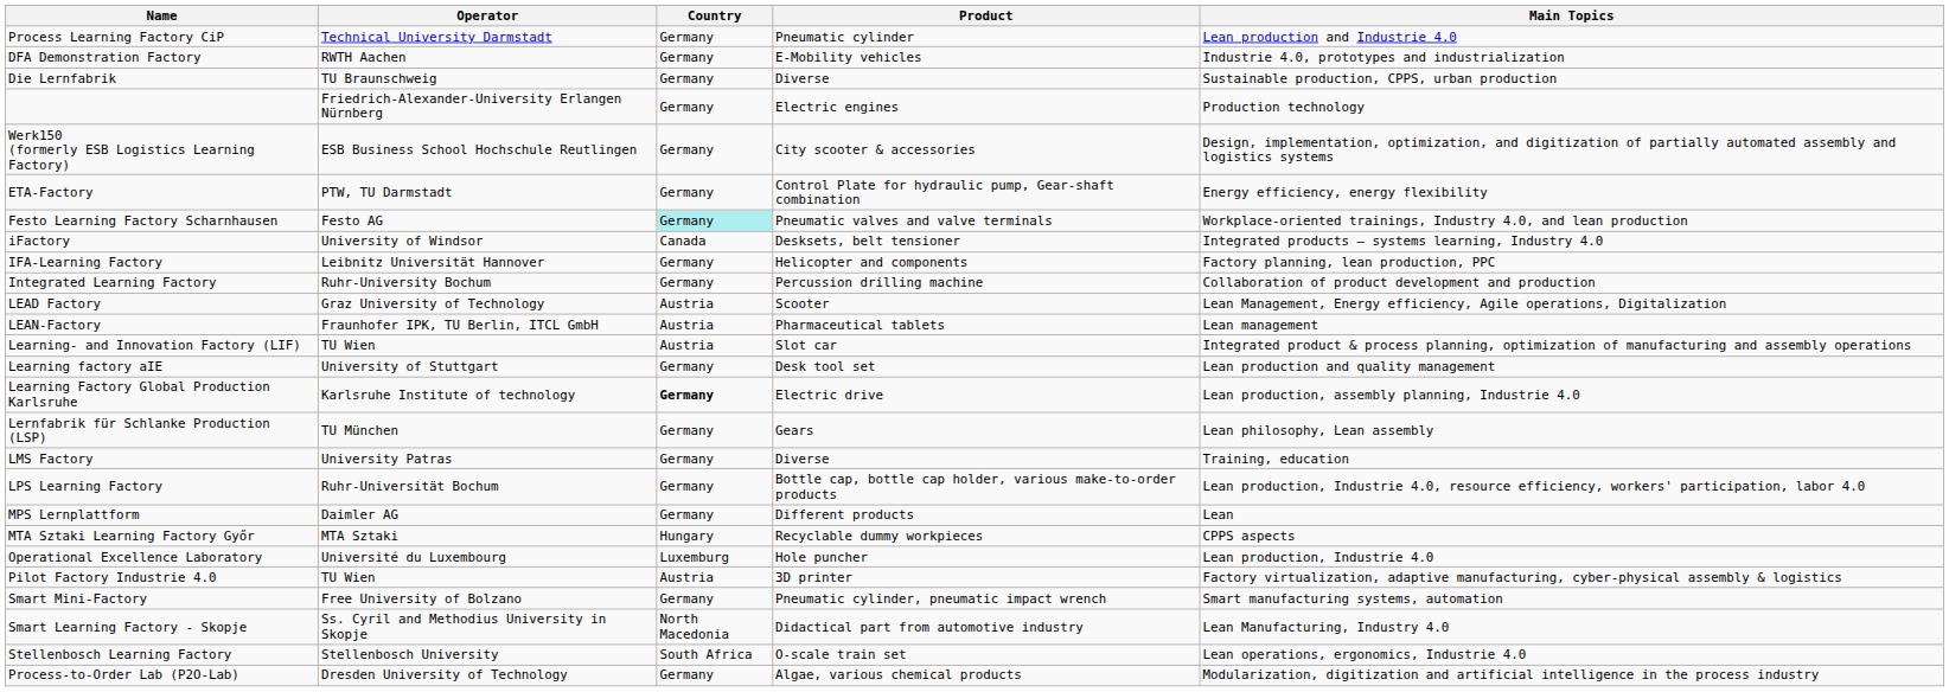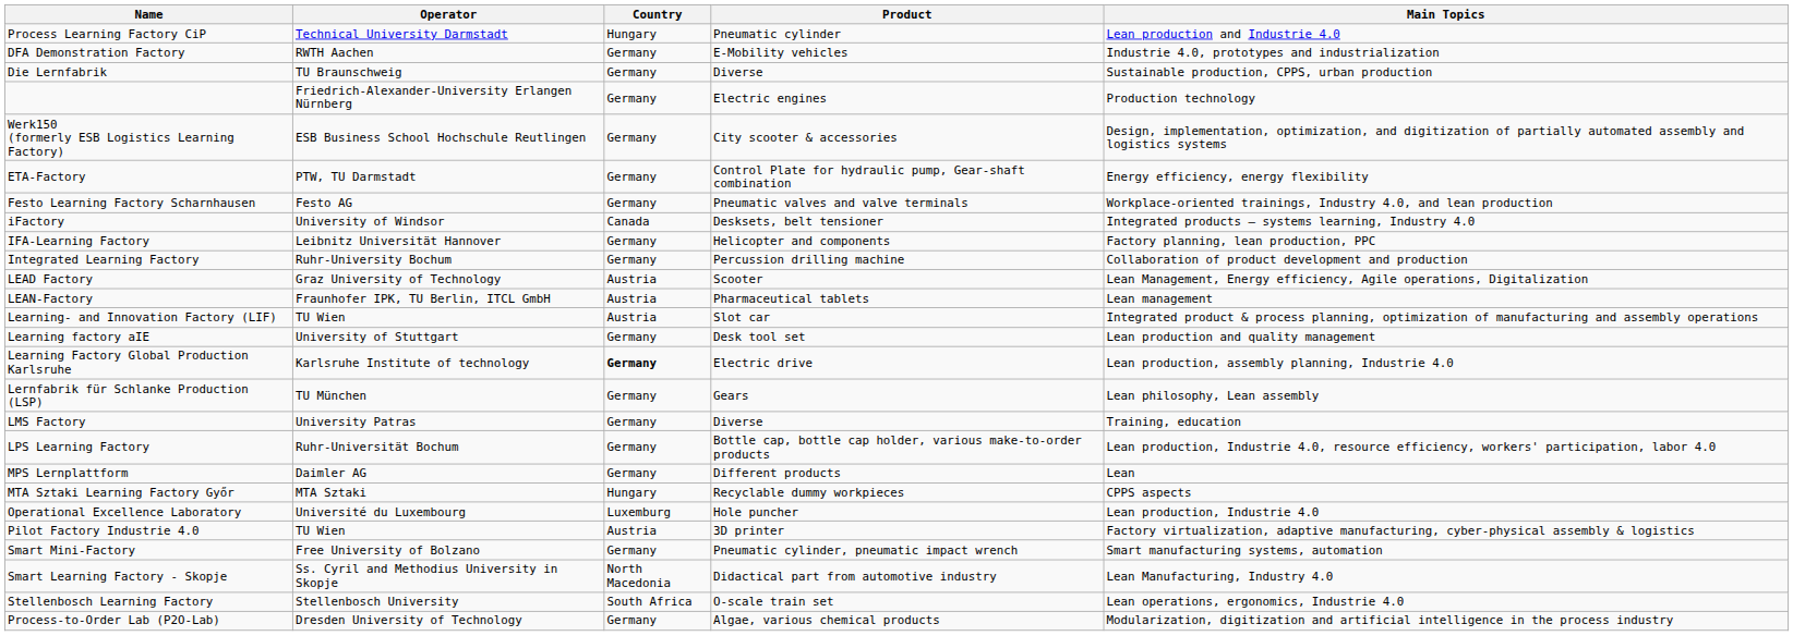Process Learning Factory CiP | Country: Germany -> Hungary
Festo Learning Factory Scharnhausen | Country: paleturquoise background -> no background
